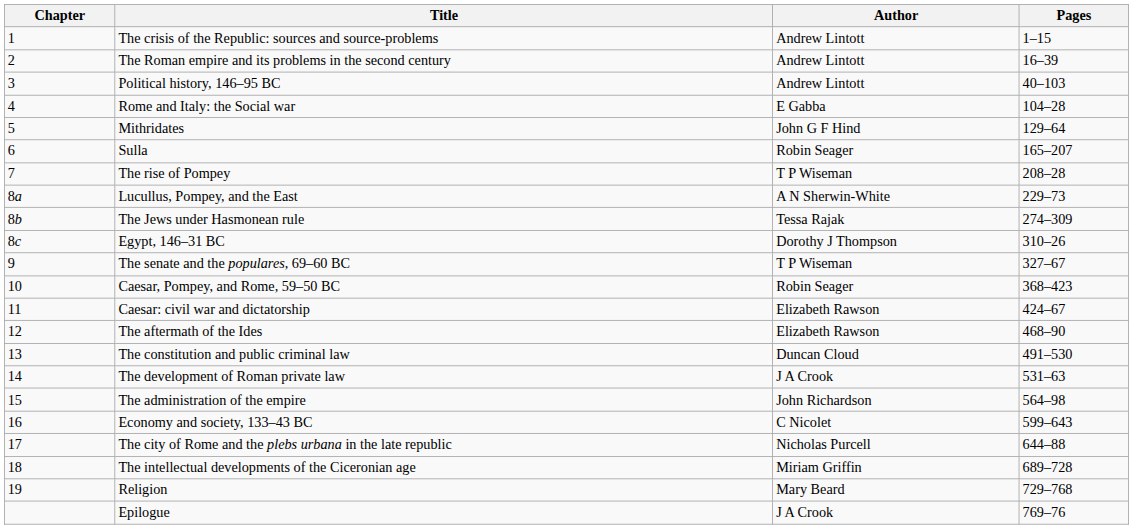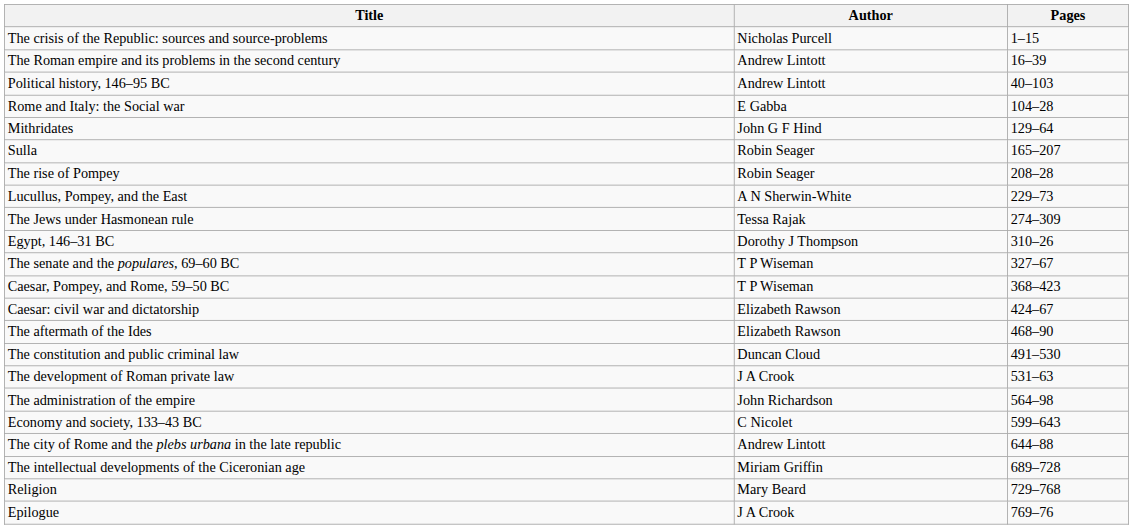- column: Chapter | 1 | 2 | 3 | 4 | 5 | 6 | 7 | 8a | 8b | 8c | 9 | 10 | 11 | 12 | 13 | 14 | 15 | 16 | 17 | 18 | 19
The crisis of the Republic: sources and source-problems | Author: Andrew Lintott -> Nicholas Purcell
The rise of Pompey | Author: T P Wiseman -> Robin Seager
Caesar, Pompey, and Rome, 59–50 BC | Author: Robin Seager -> T P Wiseman
The city of Rome and the plebs urbana in the late republic | Author: Nicholas Purcell -> Andrew Lintott
